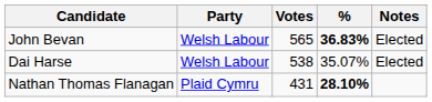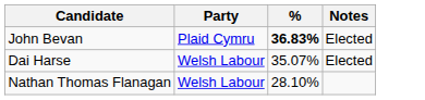- column: Votes | 565 | 538 | 431
John Bevan | Party: Welsh Labour -> Plaid Cymru
Nathan Thomas Flanagan | Party: Plaid Cymru -> Welsh Labour
Nathan Thomas Flanagan | %: bold -> normal
